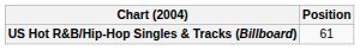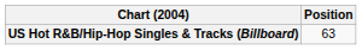US Hot R&B/Hip-Hop Singles & Tracks (Billboard) | Position: 61 -> 63
